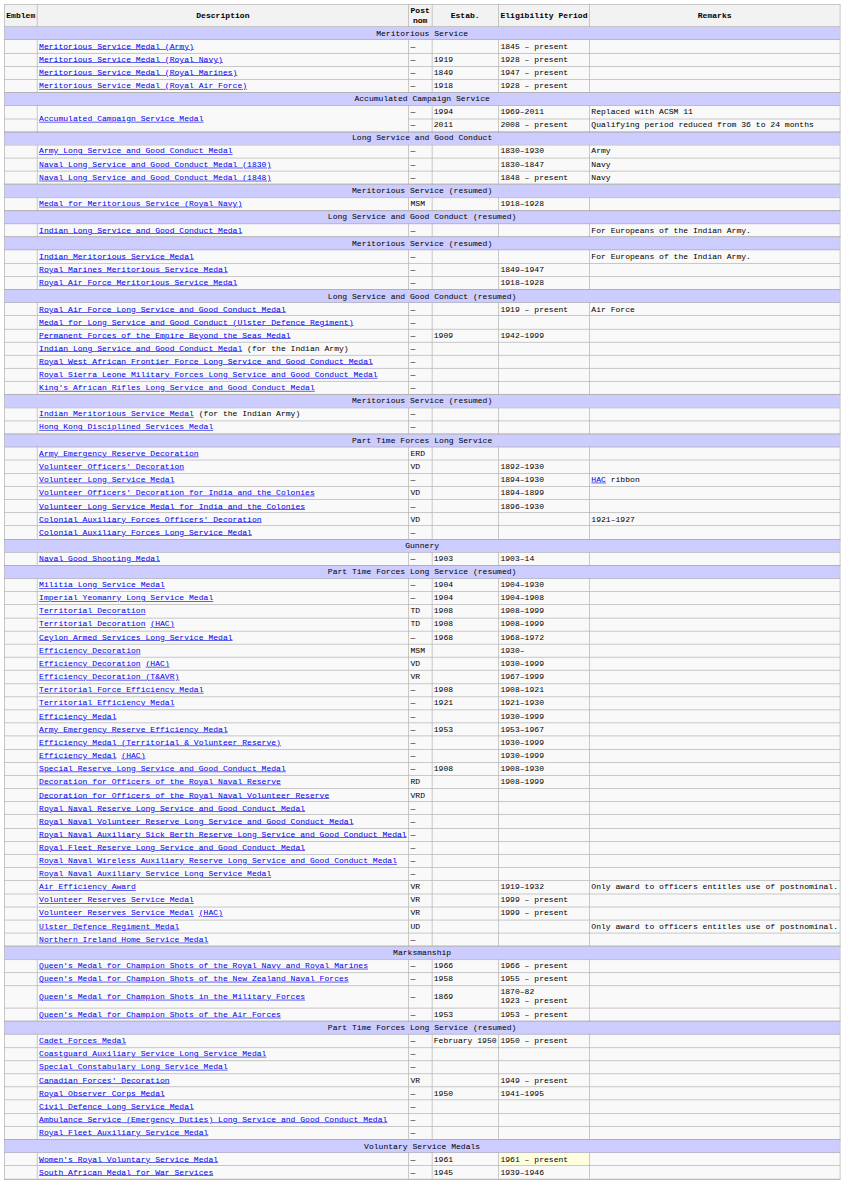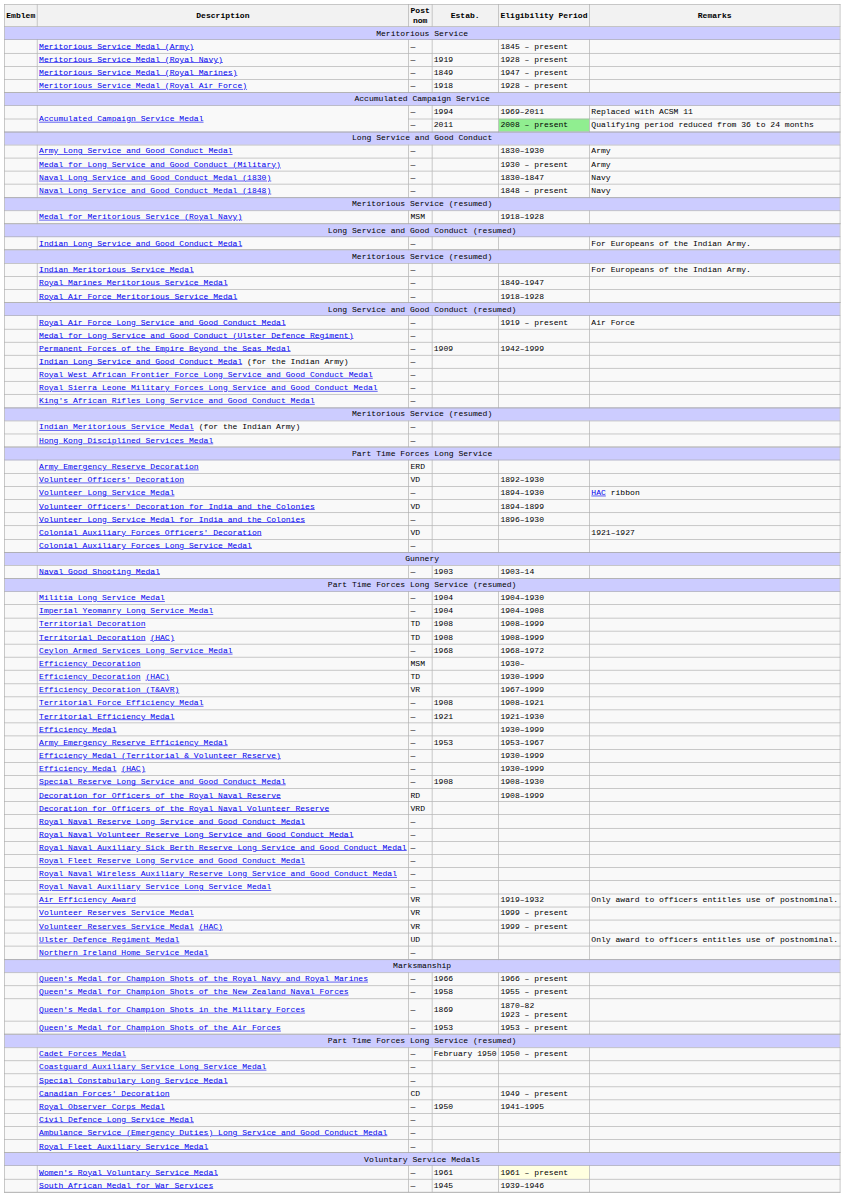Accumulated Campaign Service Medal / 2011 | Eligibility Period: no background -> lightgreen background
+ row: Medal for Long Service and Good Conduct (Military) | — | 1930 – present | Army
Efficiency Decoration (HAC) | Post nom: VD -> TD
Canadian Forces' Decoration | Post nom: VR -> CD
